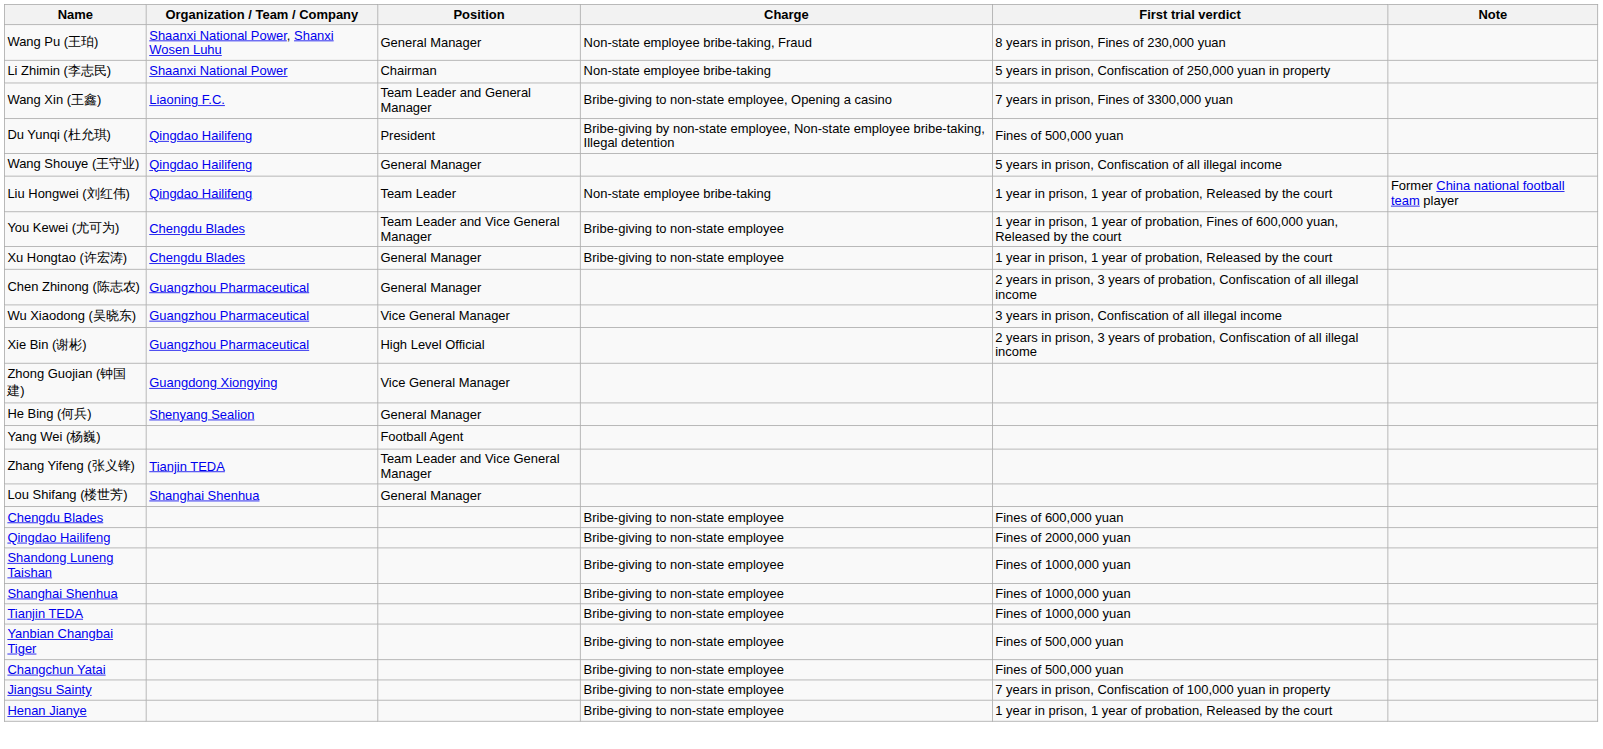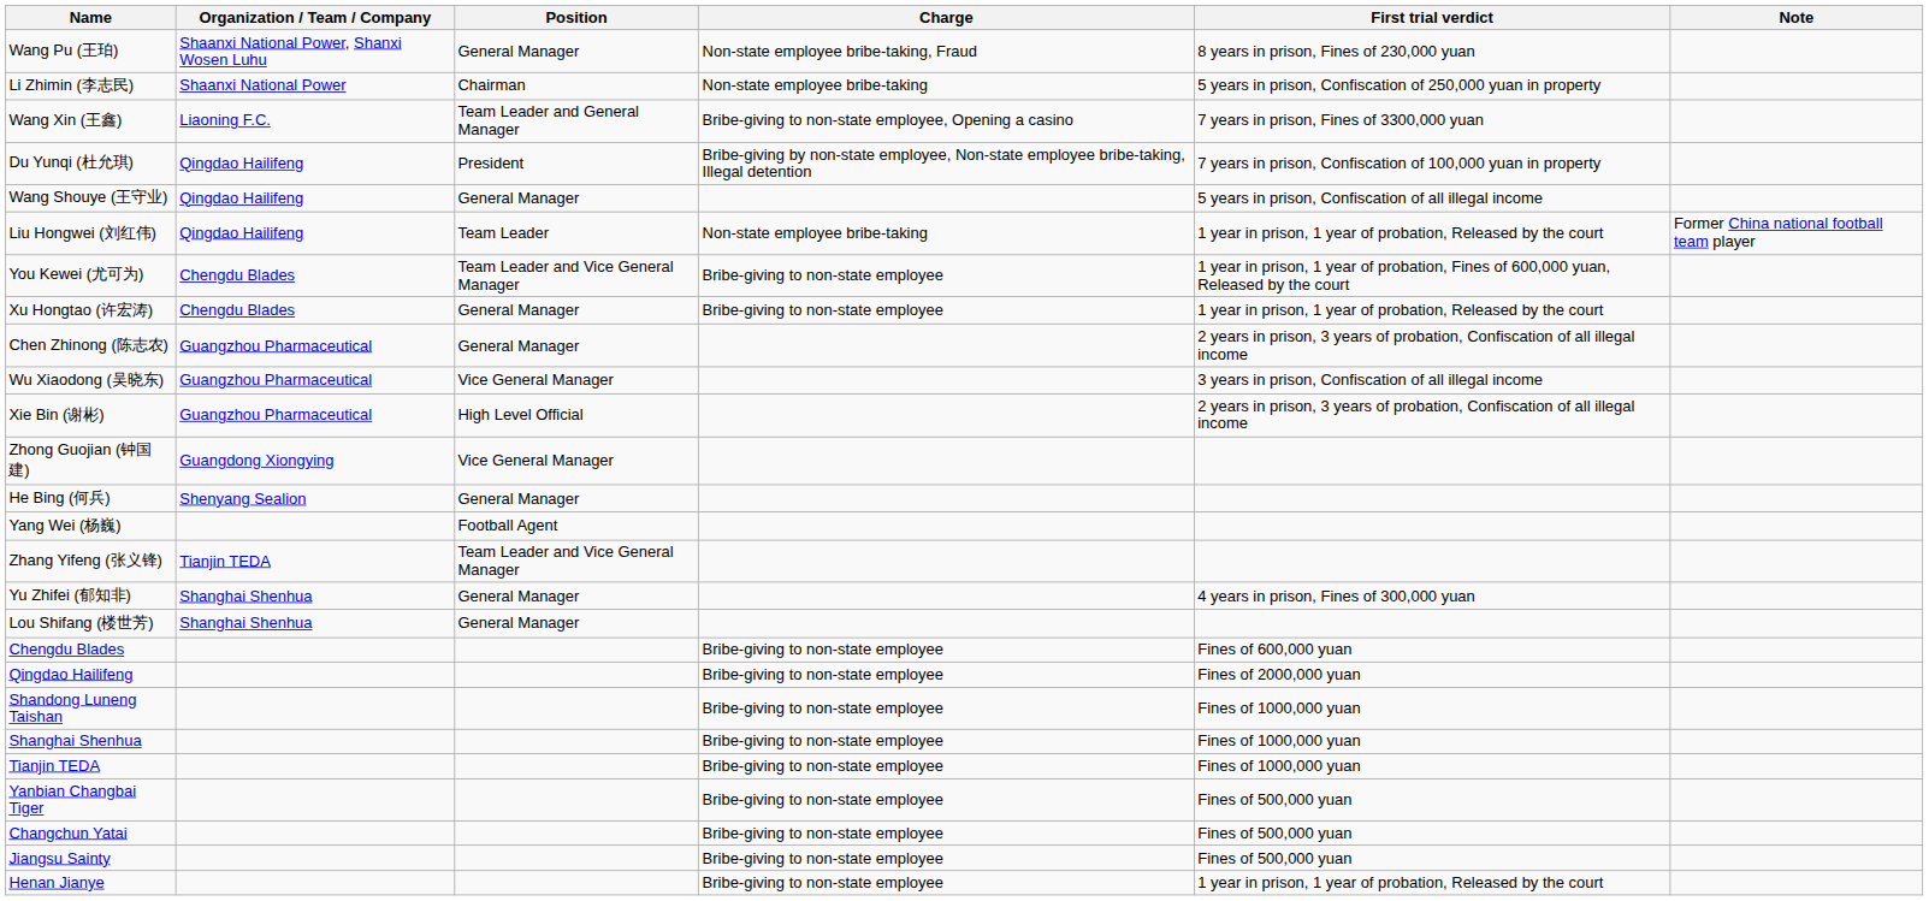Du Yunqi (杜允琪) | First trial verdict: Fines of 500,000 yuan -> 7 years in prison, Confiscation of 100,000 yuan in property
+ row: Yu Zhifei (郁知非) | Shanghai Shenhua | General Manager | 4 years in prison, Fines of 300,000 yuan
Jiangsu Sainty | First trial verdict: 7 years in prison, Confiscation of 100,000 yuan in property -> Fines of 500,000 yuan
